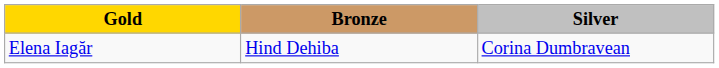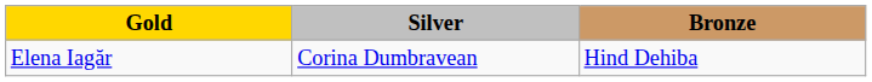columns swapped: Silver <-> Bronze
